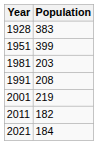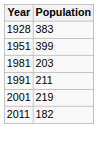1991 | Population: 208 -> 211
- row: 2021 | 184
